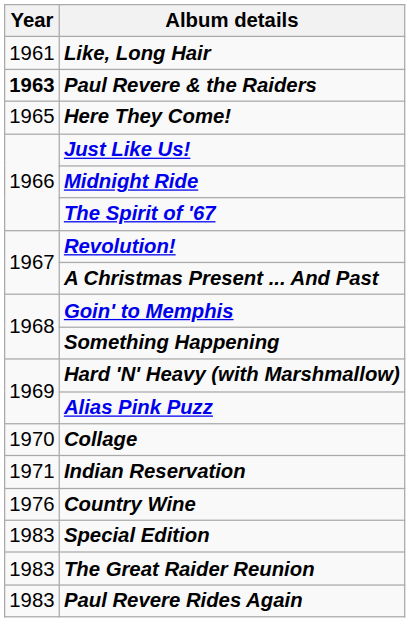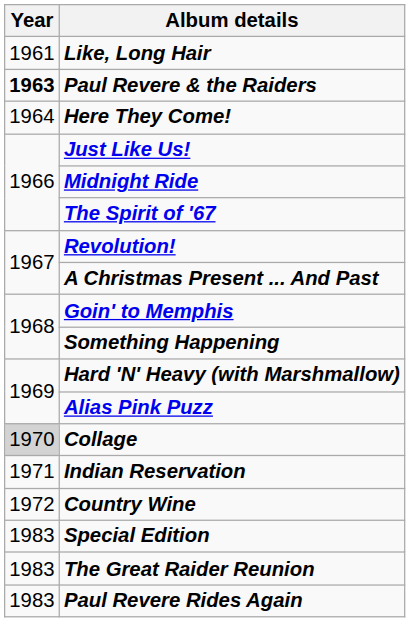Here They Come! | Year: 1965 -> 1964
Collage | Year: no background -> lightgrey background
Country Wine | Year: 1976 -> 1972
